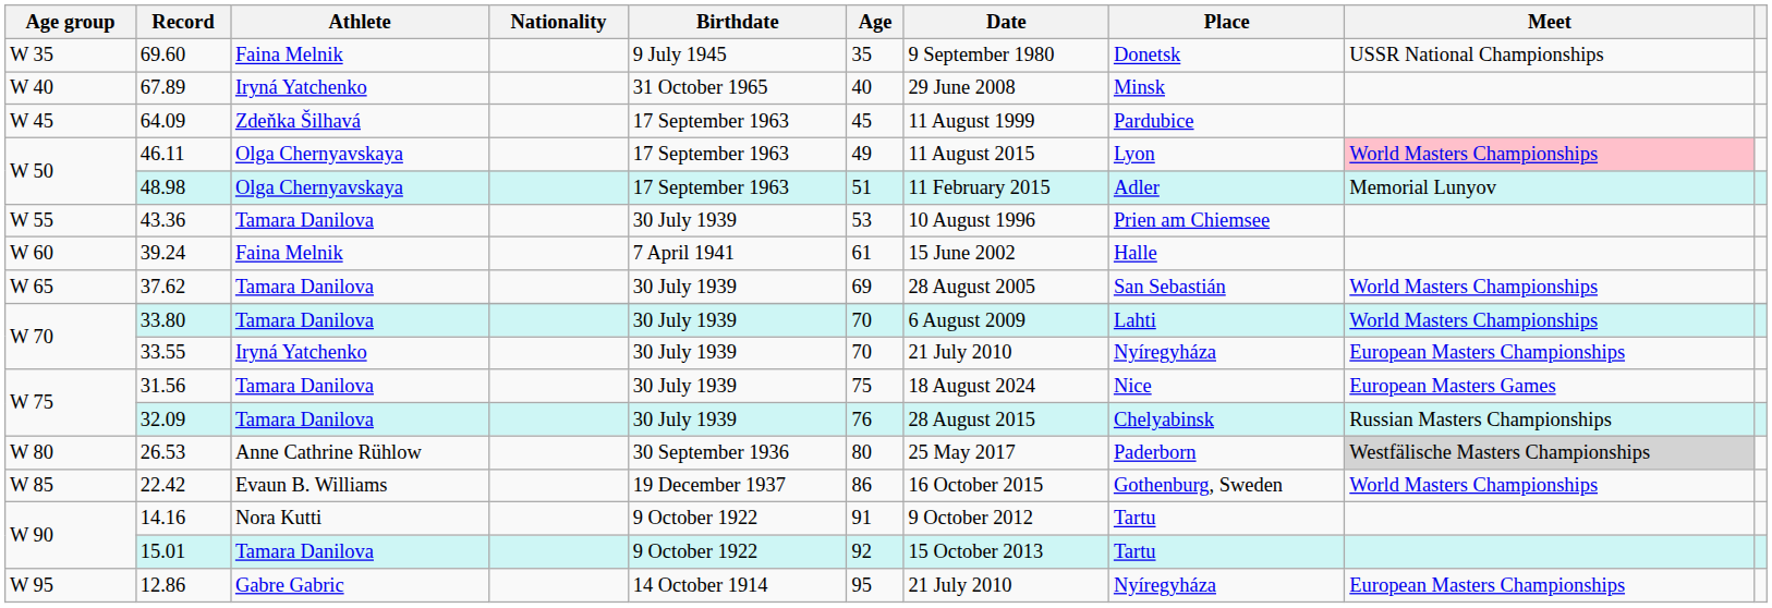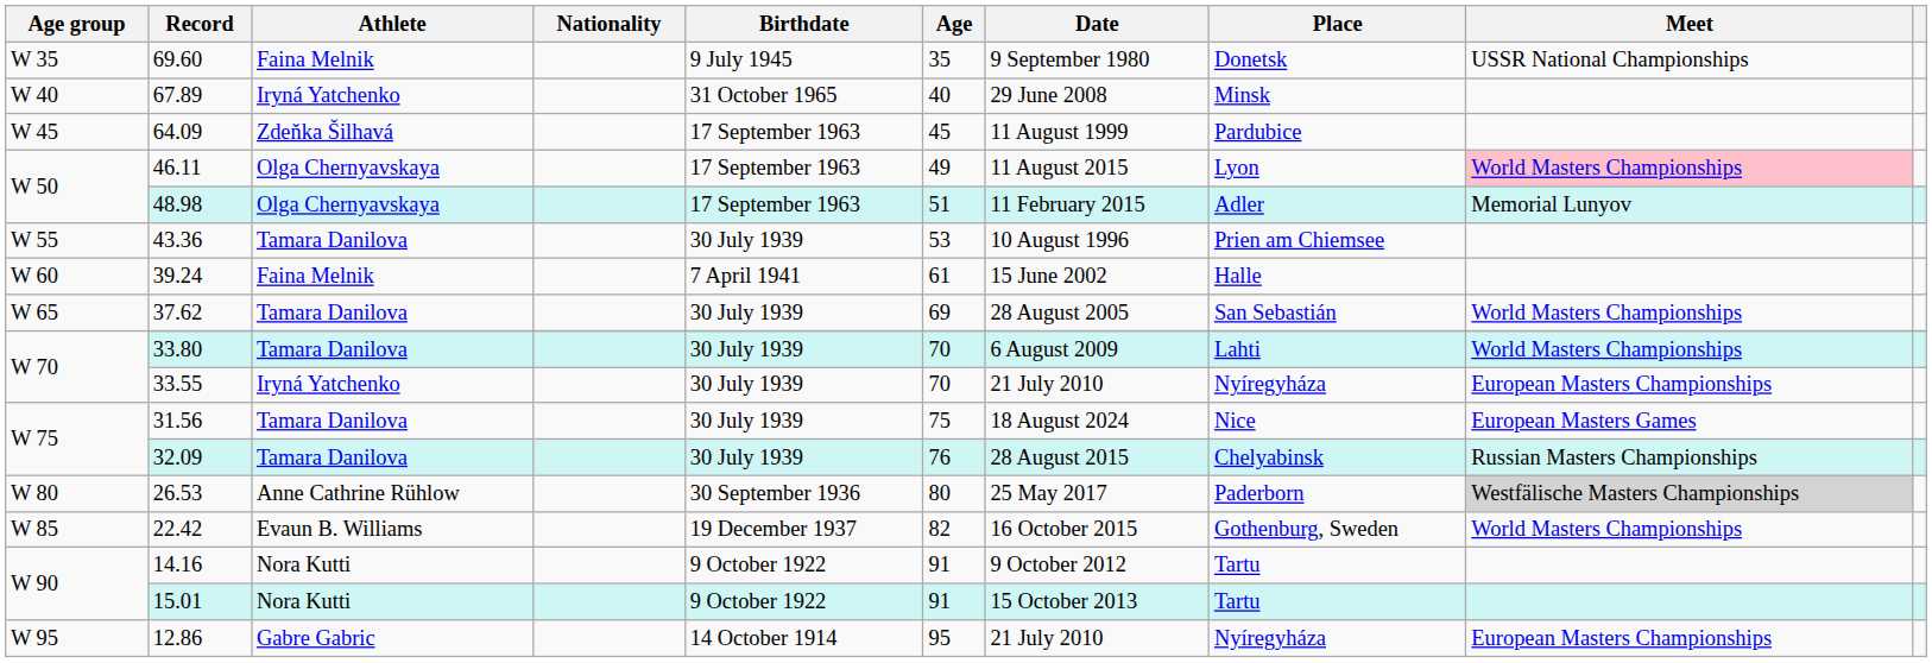22.42 | Age: 86 -> 82
15.01 | Athlete: Tamara Danilova -> Nora Kutti
15.01 | Age: 92 -> 91
